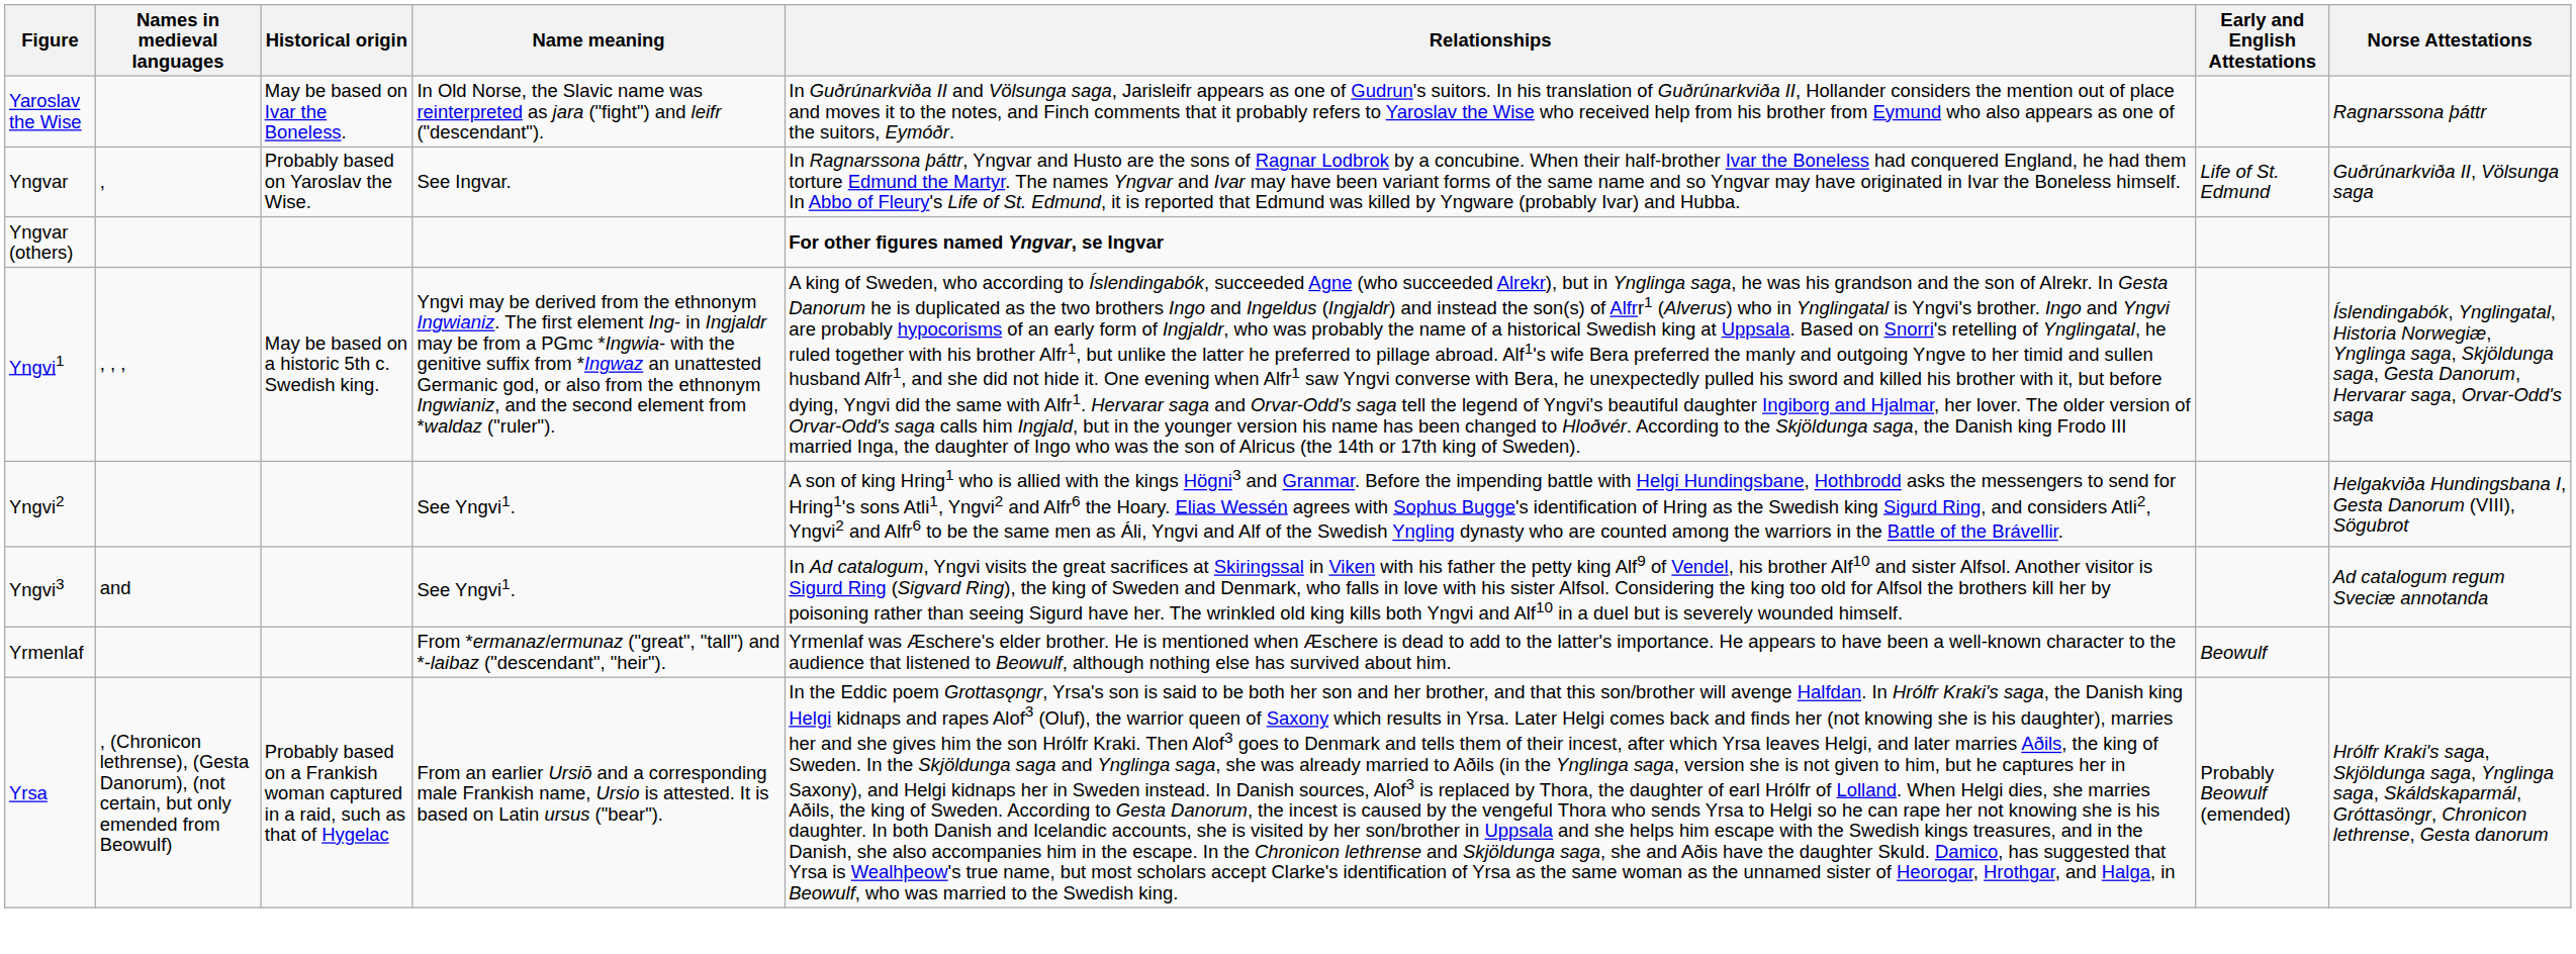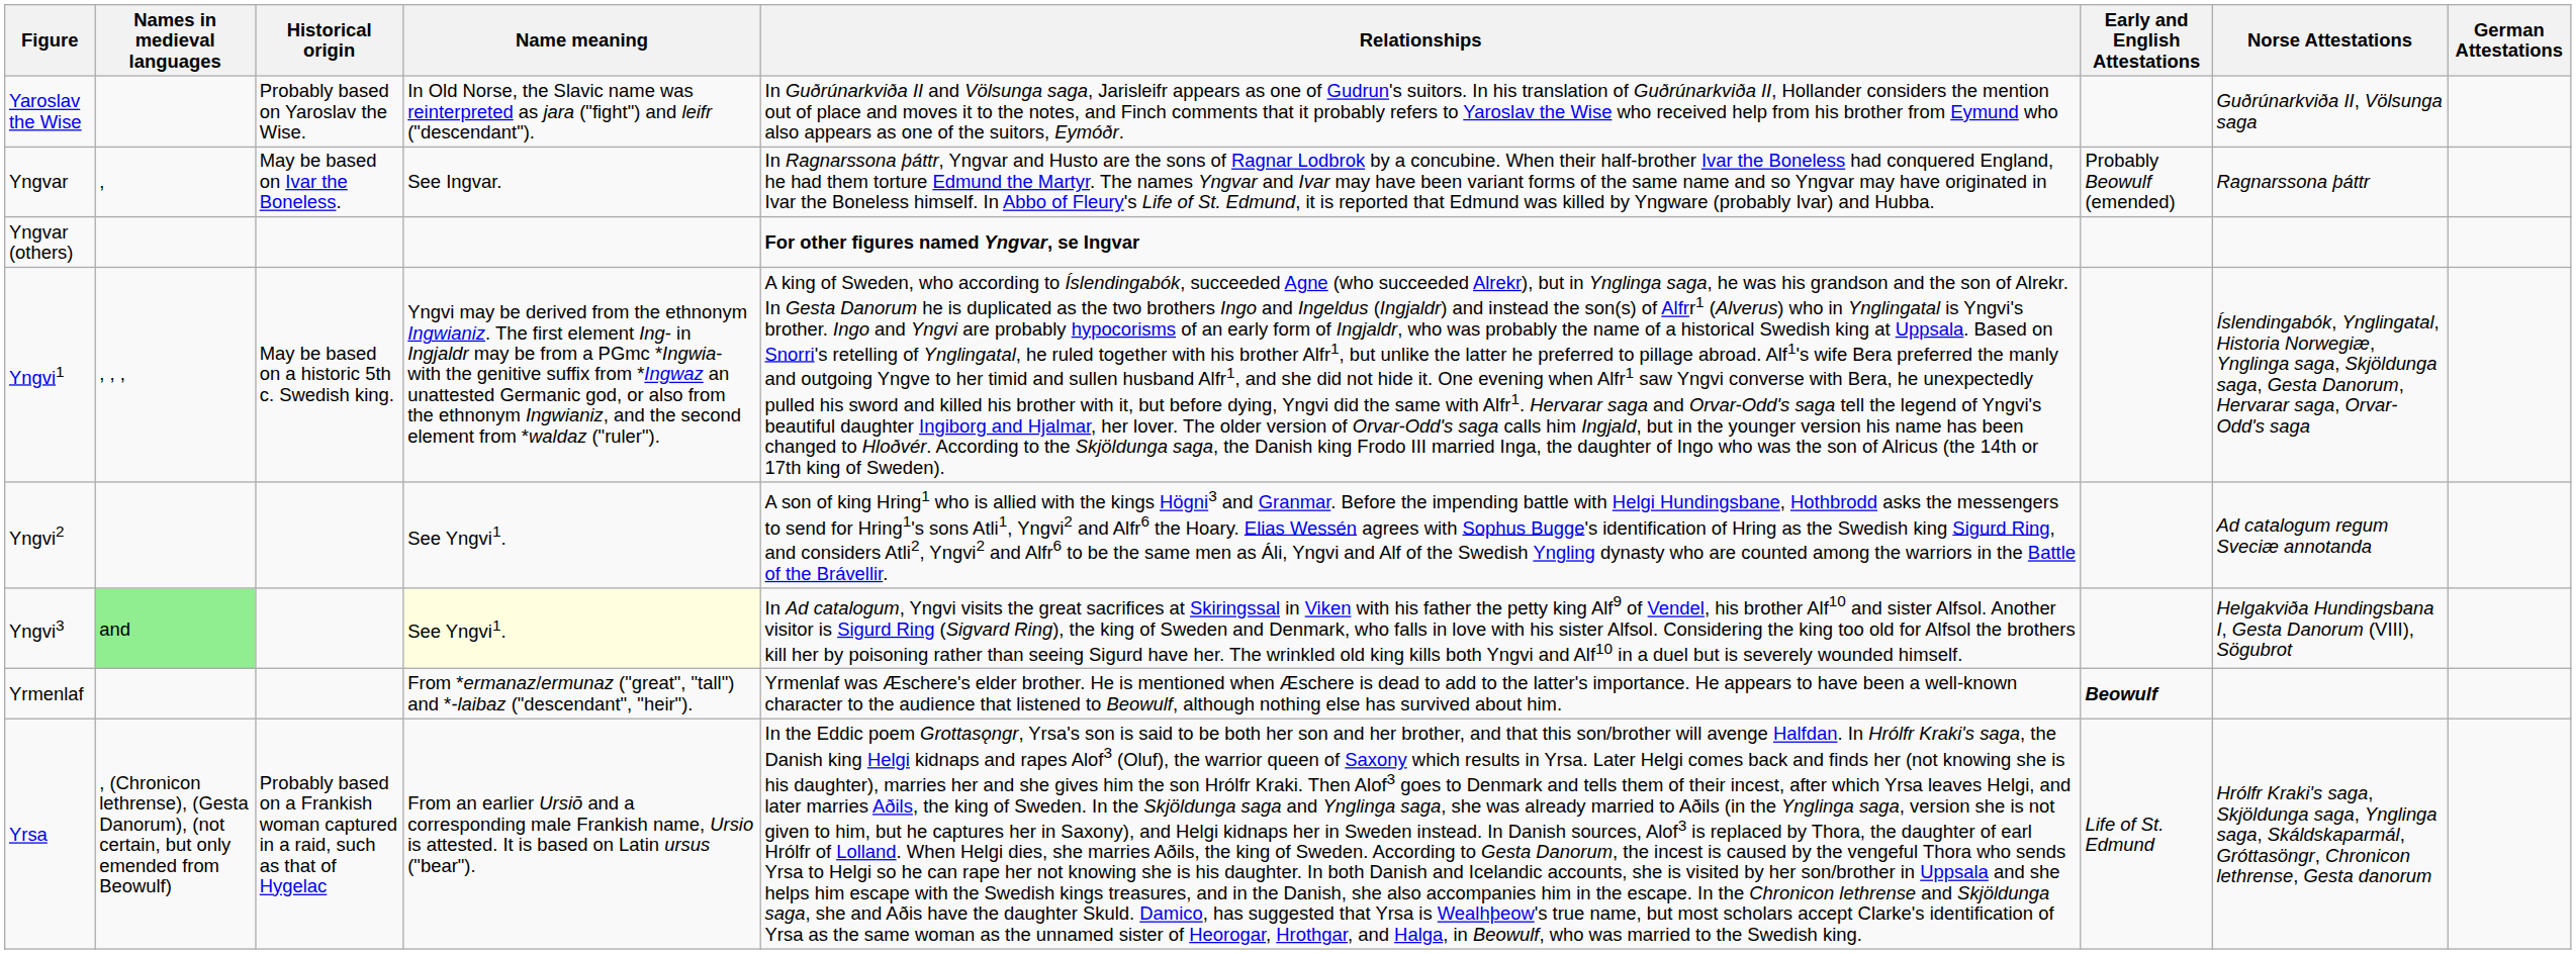+ column: German Attestations
Yaroslav the Wise | Historical origin: May be based on Ivar the Boneless. -> Probably based on Yaroslav the Wise.
Yaroslav the Wise | Norse Attestations: Ragnarssona þáttr -> Guðrúnarkviða II, Völsunga saga
Yngvar | Historical origin: Probably based on Yaroslav the Wise. -> May be based on Ivar the Boneless.
Yngvar | Early and English Attestations: Life of St. Edmund -> Probably Beowulf (emended)
Yngvar | Norse Attestations: Guðrúnarkviða II, Völsunga saga -> Ragnarssona þáttr
Yngvi2 | Norse Attestations: Helgakviða Hundingsbana I, Gesta Danorum (VIII), Sögubrot -> Ad catalogum regum Sveciæ annotanda
Yngvi3 | Names in medieval languages: no background -> lightgreen background
Yngvi3 | Name meaning: no background -> lightyellow background
Yngvi3 | Norse Attestations: Ad catalogum regum Sveciæ annotanda -> Helgakviða Hundingsbana I, Gesta Danorum (VIII), Sögubrot
Yrmenlaf | Early and English Attestations: normal -> bold
Yrsa | Early and English Attestations: Probably Beowulf (emended) -> Life of St. Edmund
